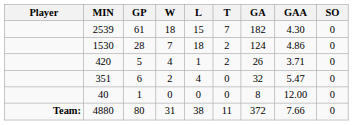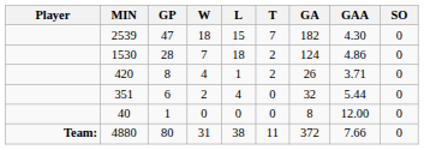2539 | GP: 61 -> 47
420 | GP: 5 -> 8
351 | GAA: 5.47 -> 5.44
